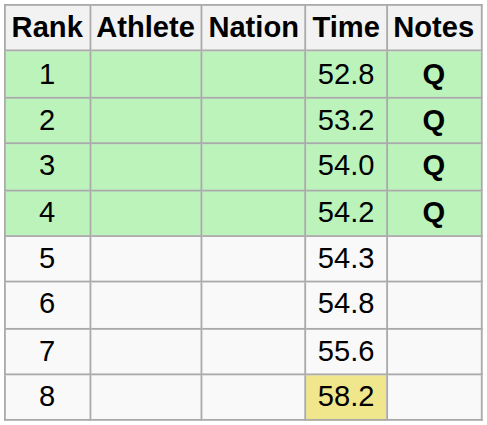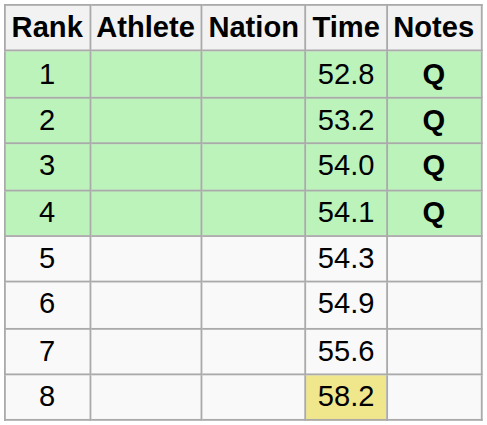4 | Time: 54.2 -> 54.1
6 | Time: 54.8 -> 54.9
